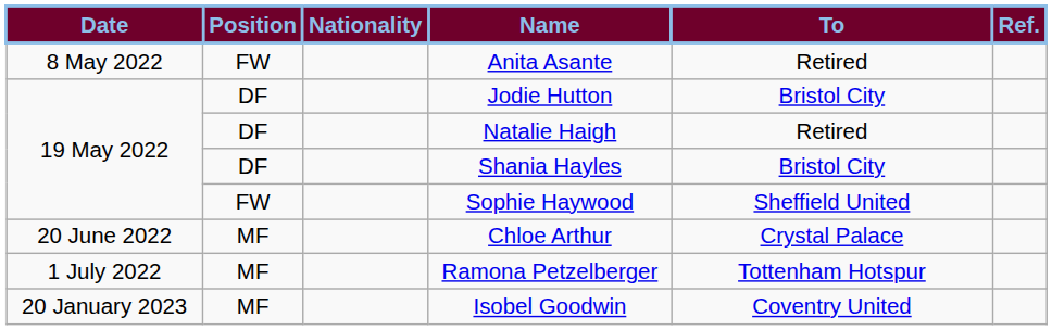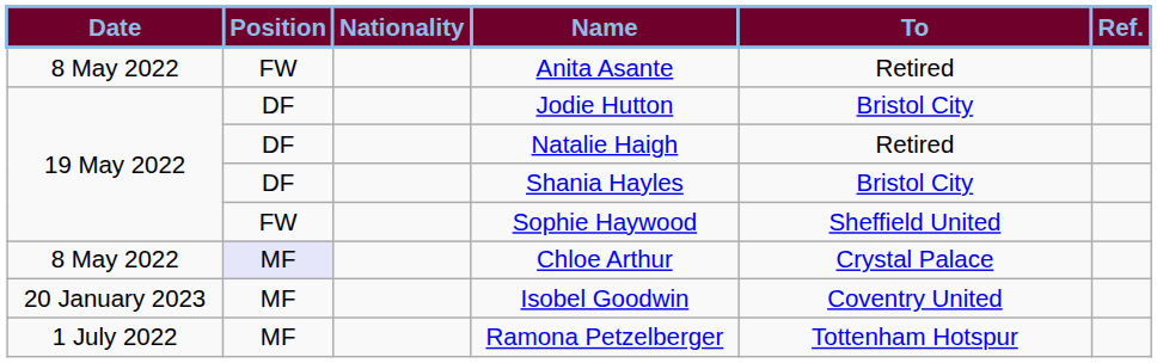Chloe Arthur | Date: 20 June 2022 -> 8 May 2022
Chloe Arthur | Position: no background -> lavender background
rows swapped: Ramona Petzelberger <-> Isobel Goodwin
